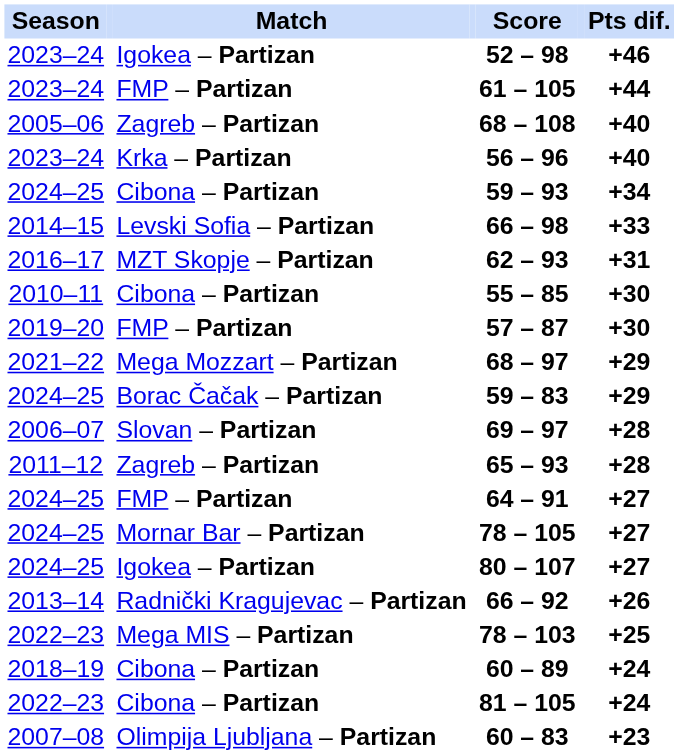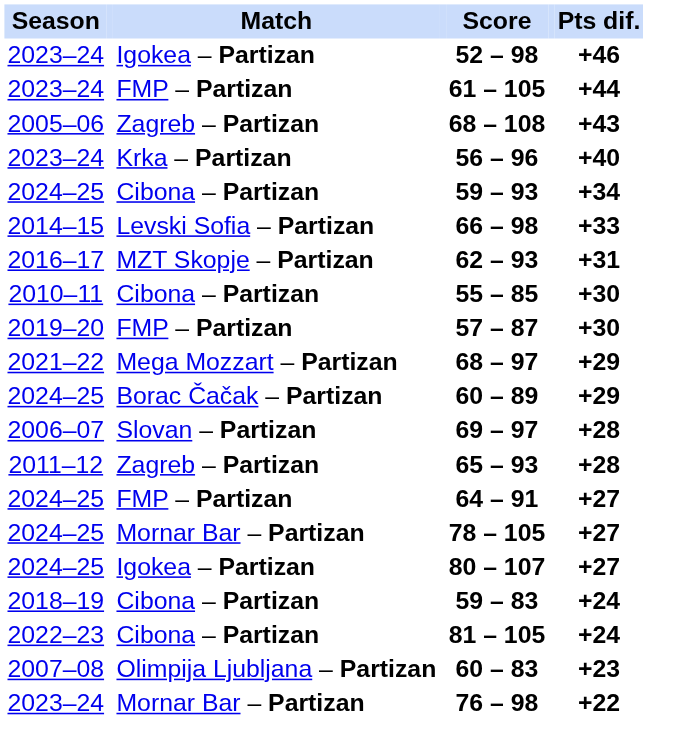2005–06 | Pts dif.: +40 -> +43
2024–25 / Borac Čačak – Partizan | Score: 59 – 83 -> 60 – 89
- row: 2013–14 | Radnički Kragujevac – Partizan | 66 – 92 | +26
- row: 2022–23 | Mega MIS – Partizan | 78 – 103 | +25
2018–19 | Score: 60 – 89 -> 59 – 83
+ row: 2023–24 | Mornar Bar – Partizan | 76 – 98 | +22
